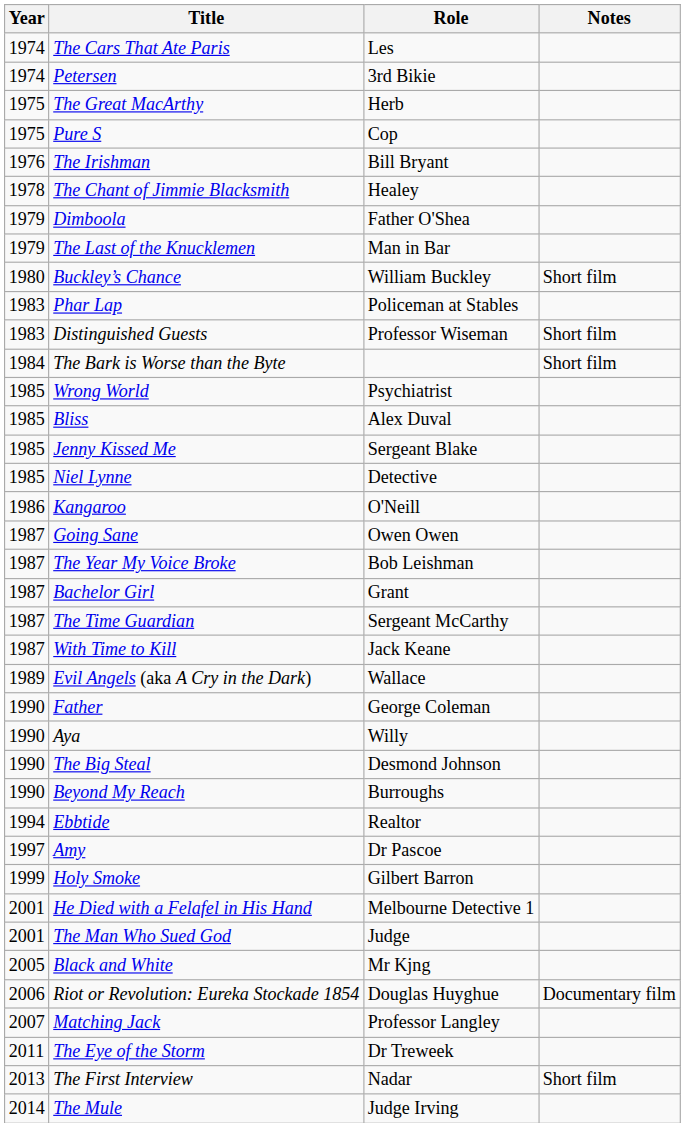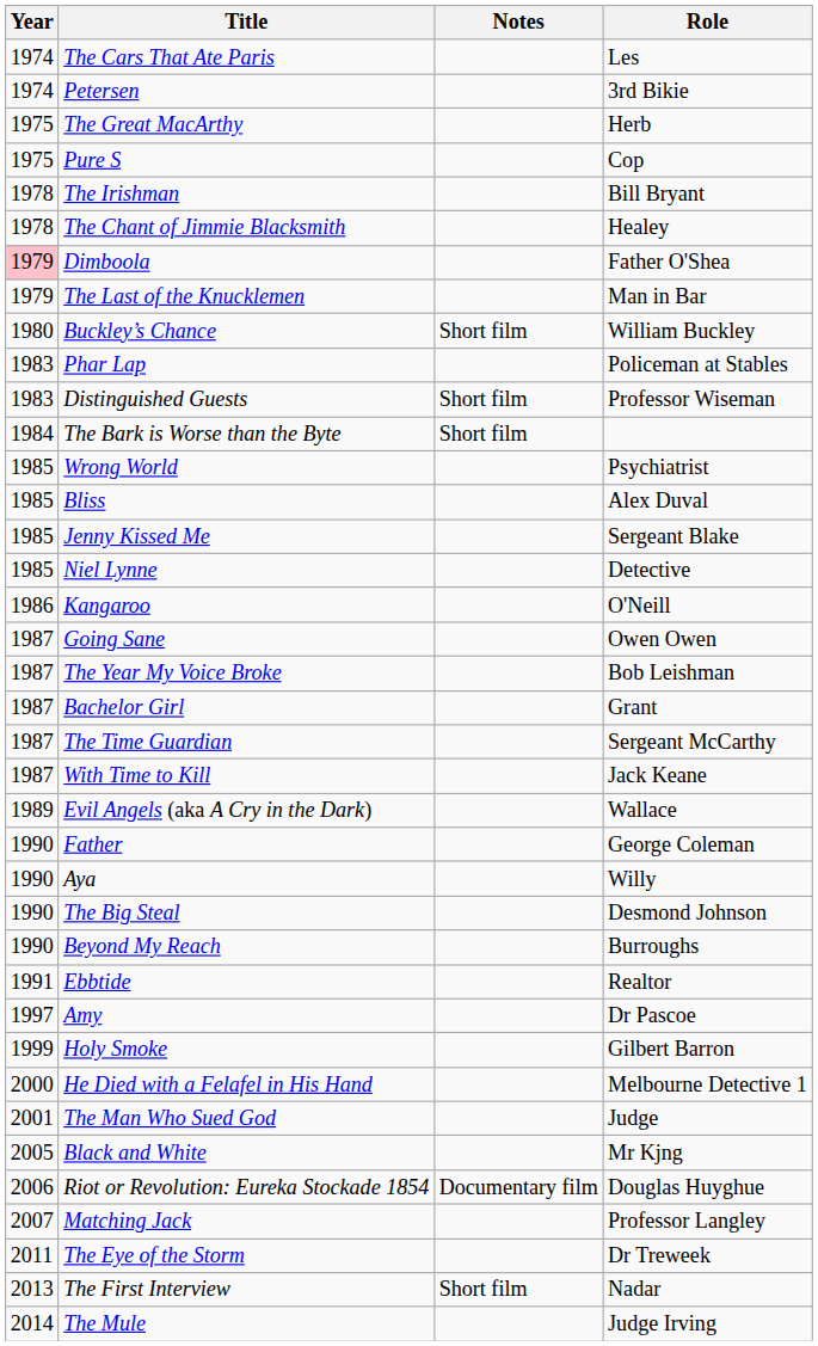columns swapped: Role <-> Notes
The Irishman | Year: 1976 -> 1978
Dimboola | Year: no background -> pink background
Ebbtide | Year: 1994 -> 1991
He Died with a Felafel in His Hand | Year: 2001 -> 2000
